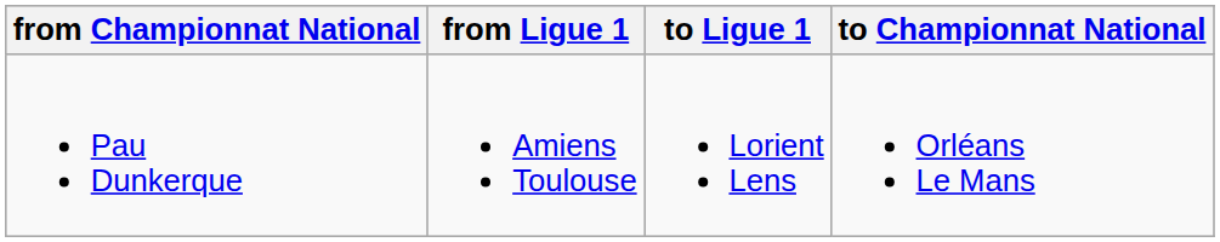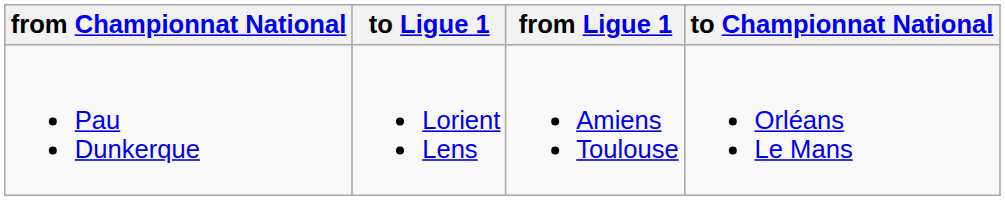columns swapped: to Ligue 1 <-> from Ligue 1
